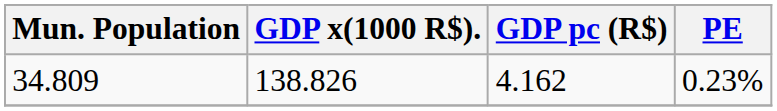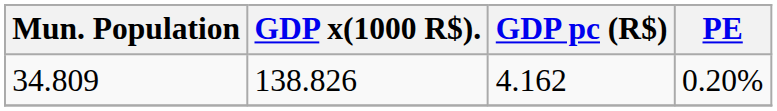34.809 | PE: 0.23% -> 0.20%
